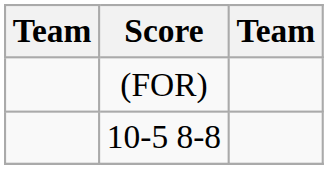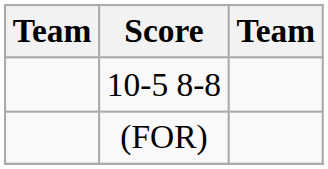rows swapped: 10-5 8-8 <-> (FOR)
